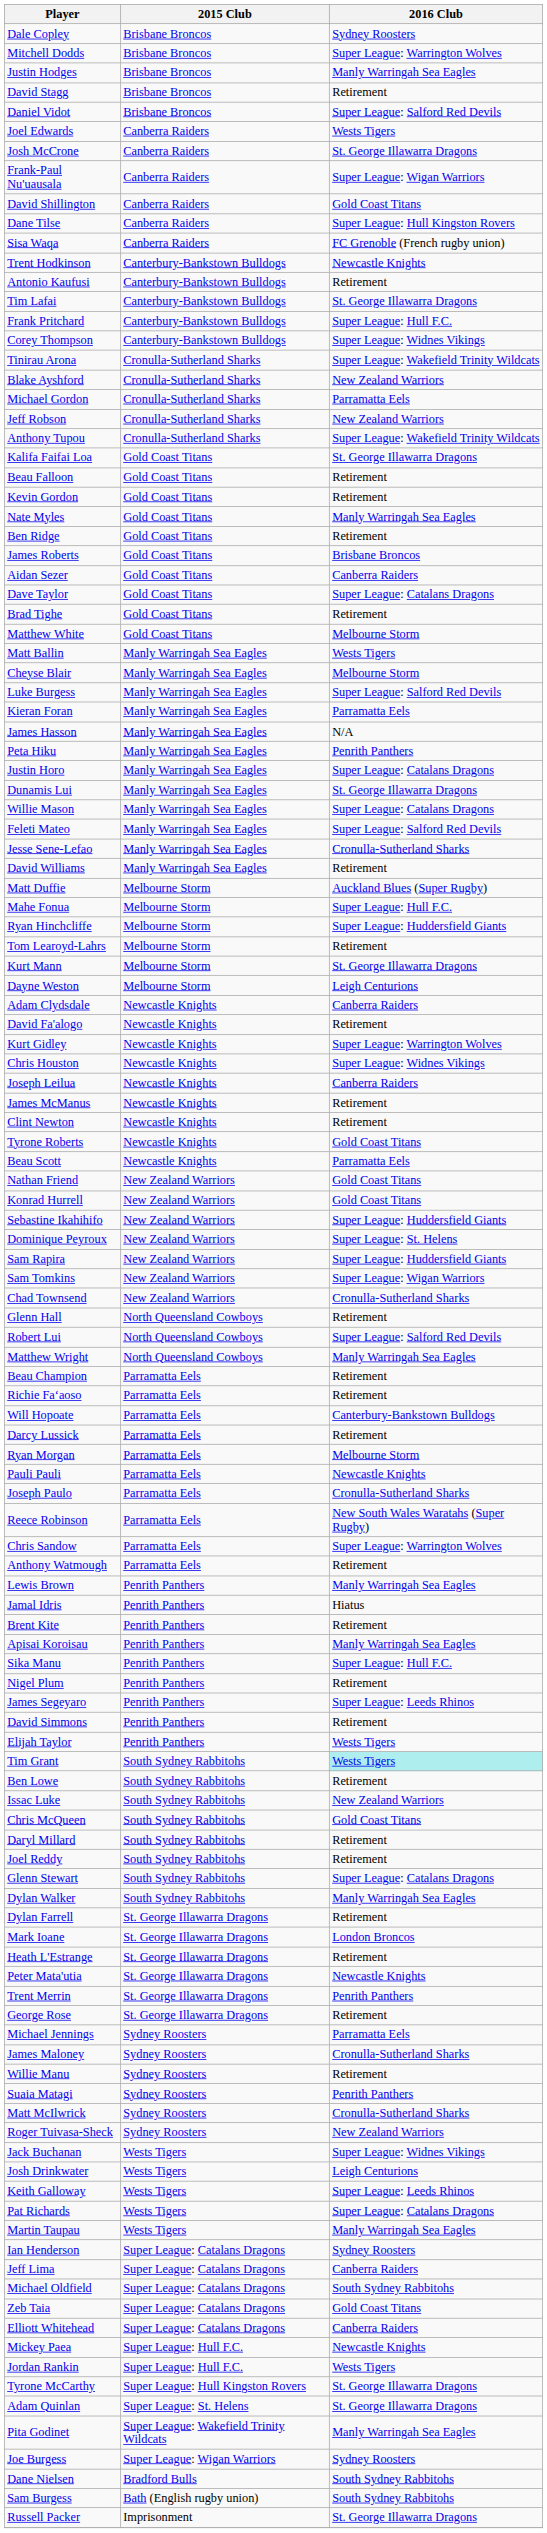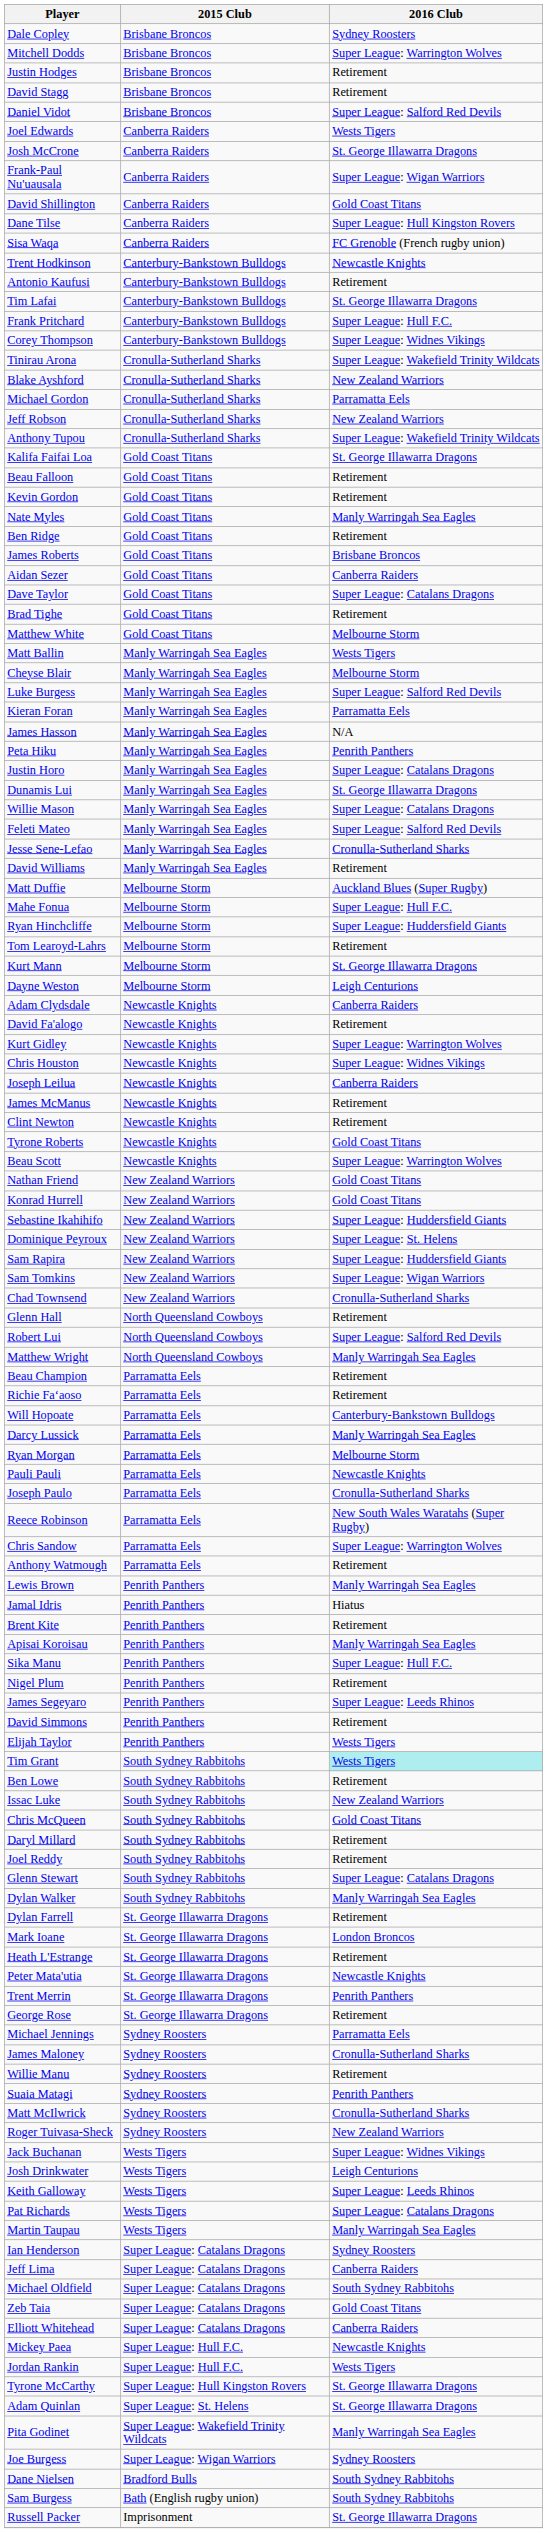Justin Hodges | 2016 Club: Manly Warringah Sea Eagles -> Retirement
Beau Scott | 2016 Club: Parramatta Eels -> Super League: Warrington Wolves
Darcy Lussick | 2016 Club: Retirement -> Manly Warringah Sea Eagles
